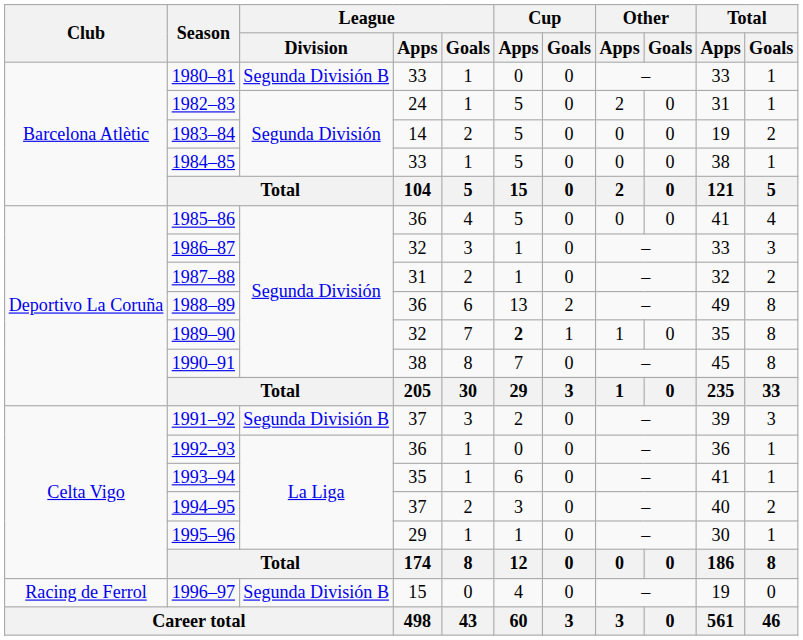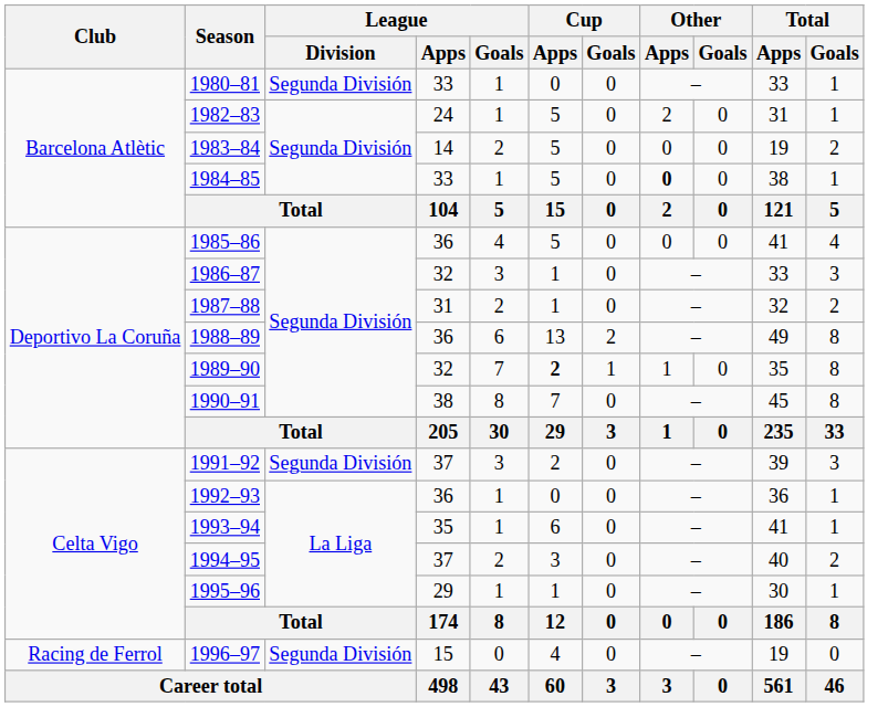1980–81 | League / Division: Segunda División B -> Segunda División
1984–85 | Other / Apps: normal -> bold
1991–92 | League / Division: Segunda División B -> Segunda División
1996–97 | League / Division: Segunda División B -> Segunda División
